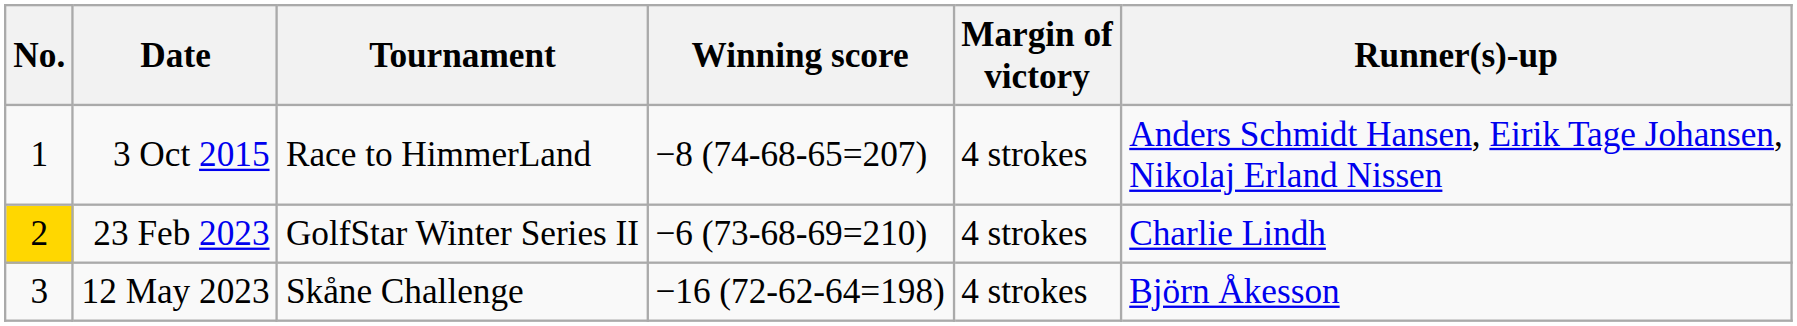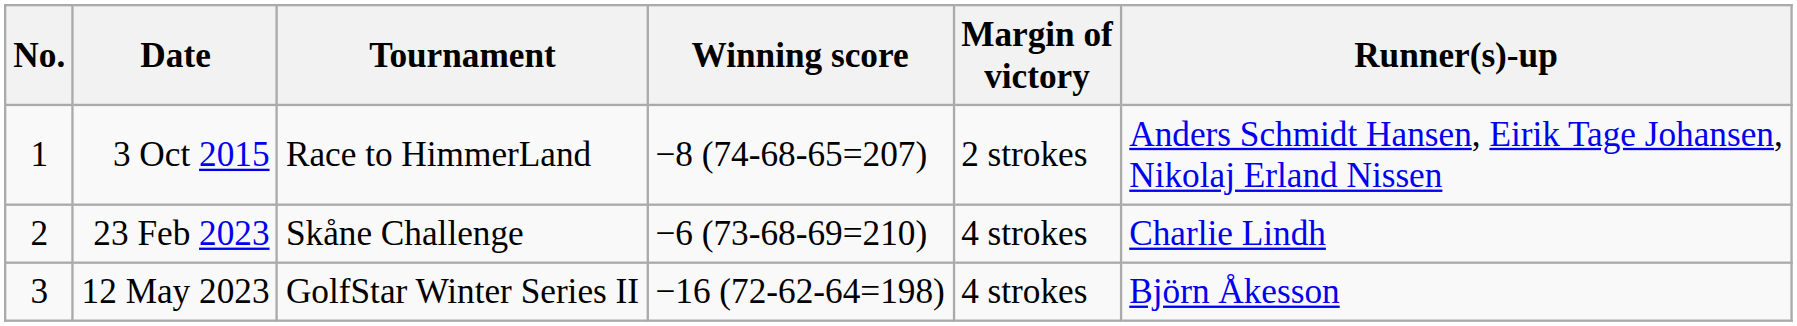3 Oct 2015 | Margin of victory: 4 strokes -> 2 strokes
23 Feb 2023 | No.: gold background -> no background
23 Feb 2023 | Tournament: GolfStar Winter Series II -> Skåne Challenge
12 May 2023 | Tournament: Skåne Challenge -> GolfStar Winter Series II
